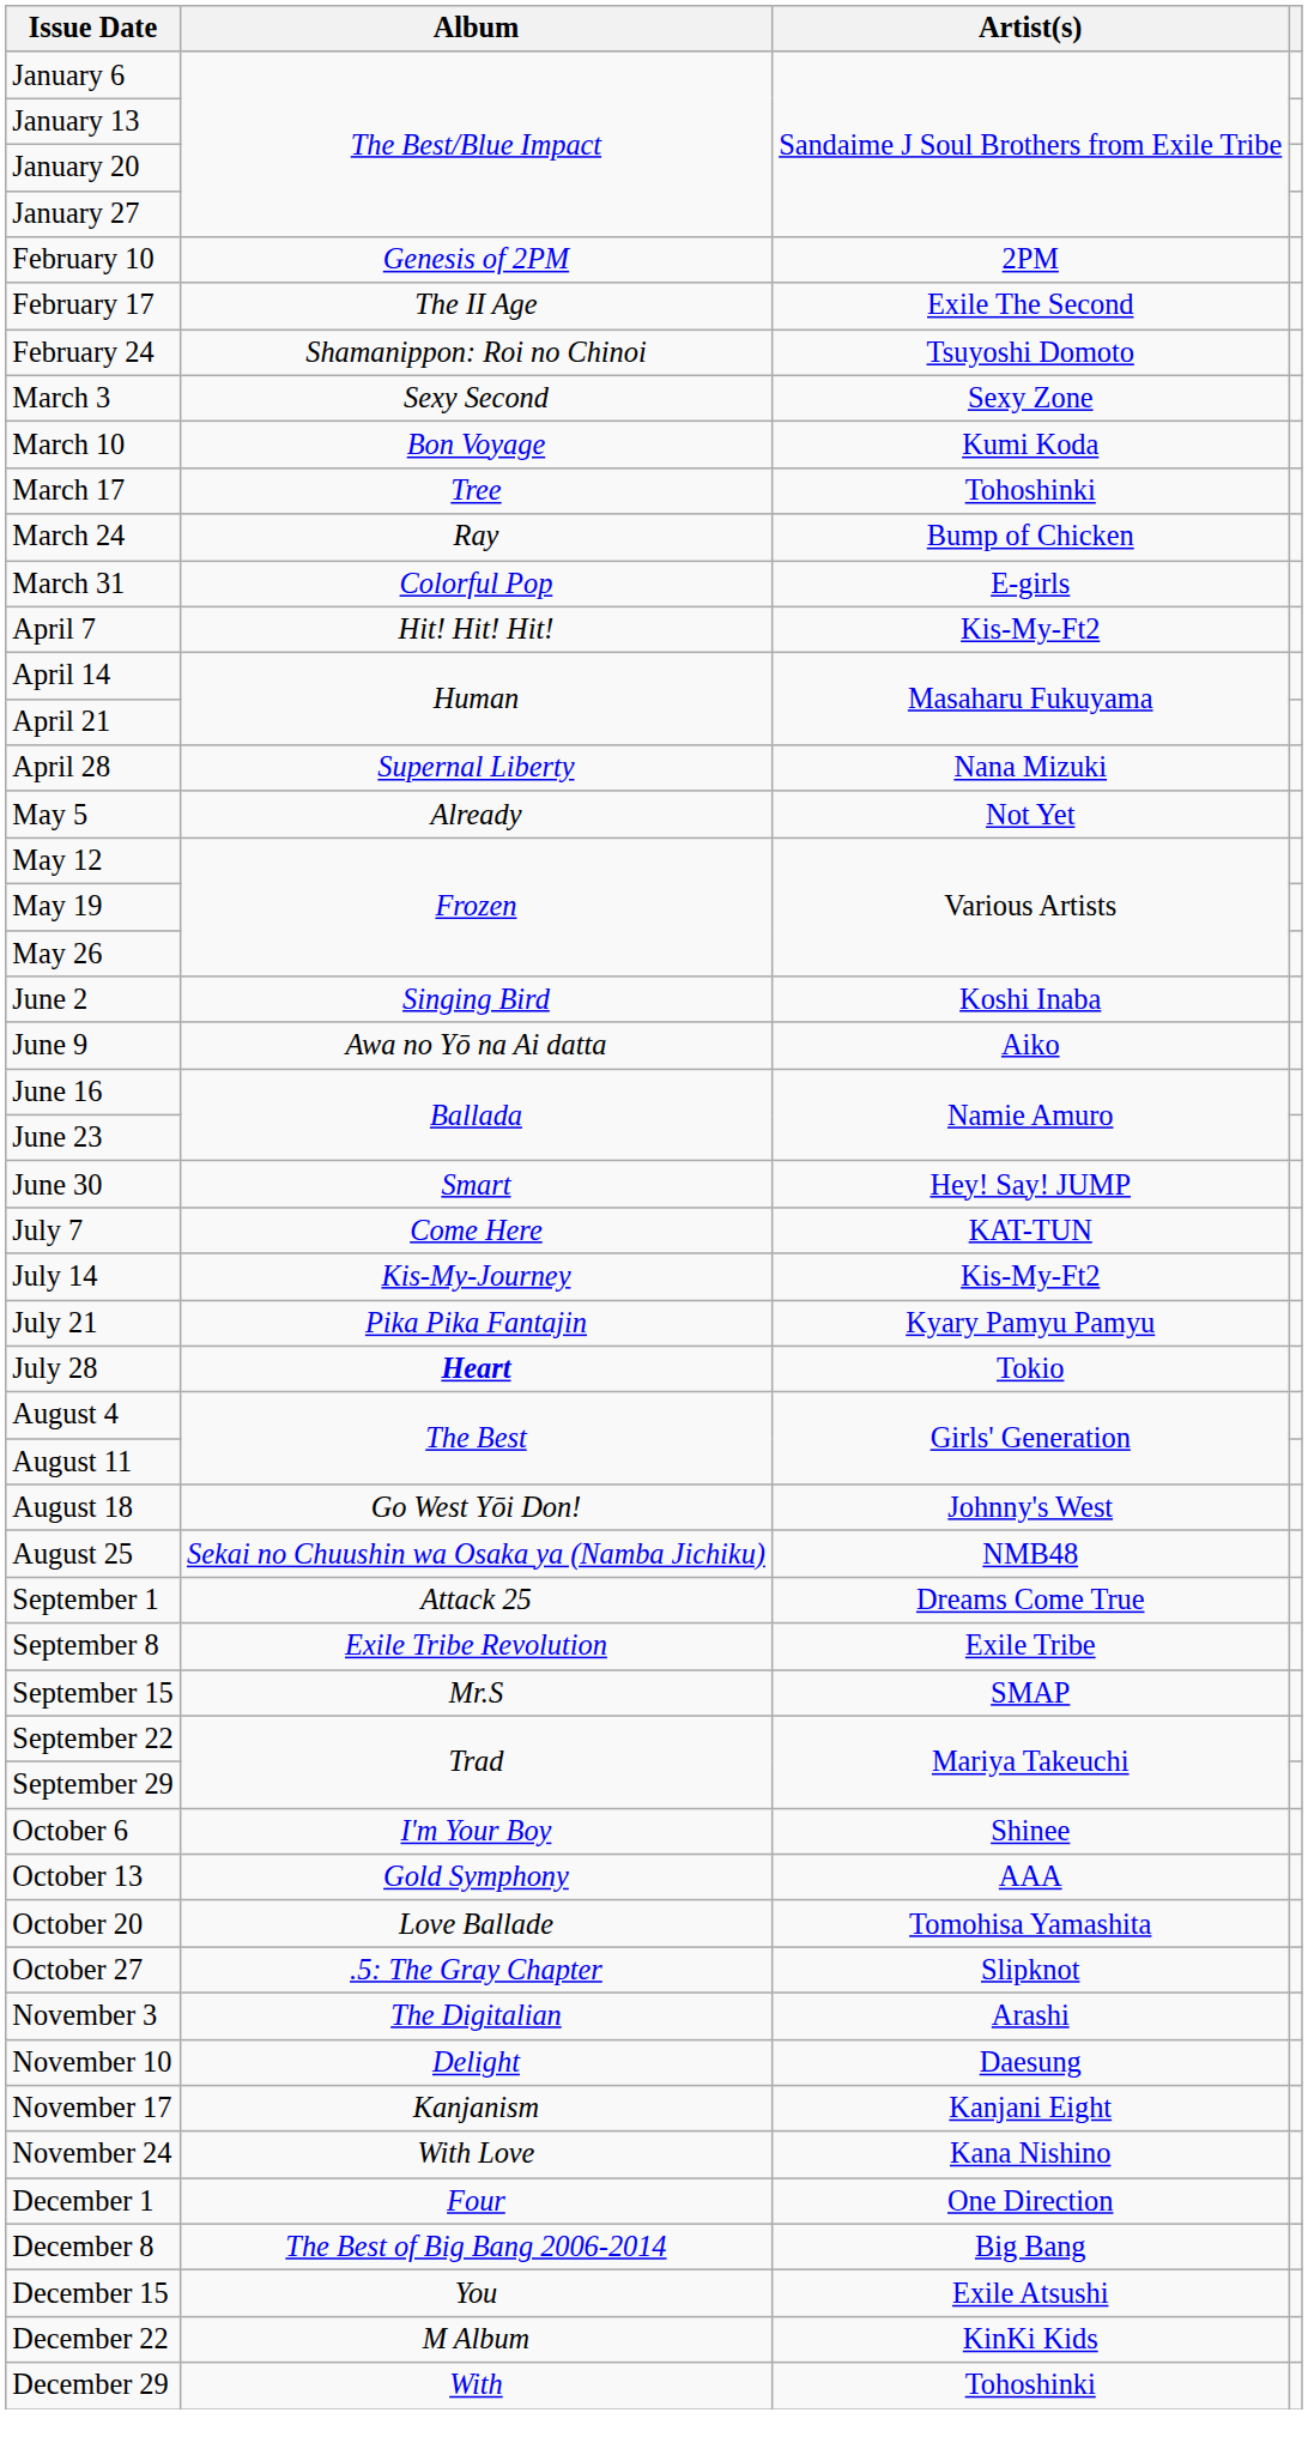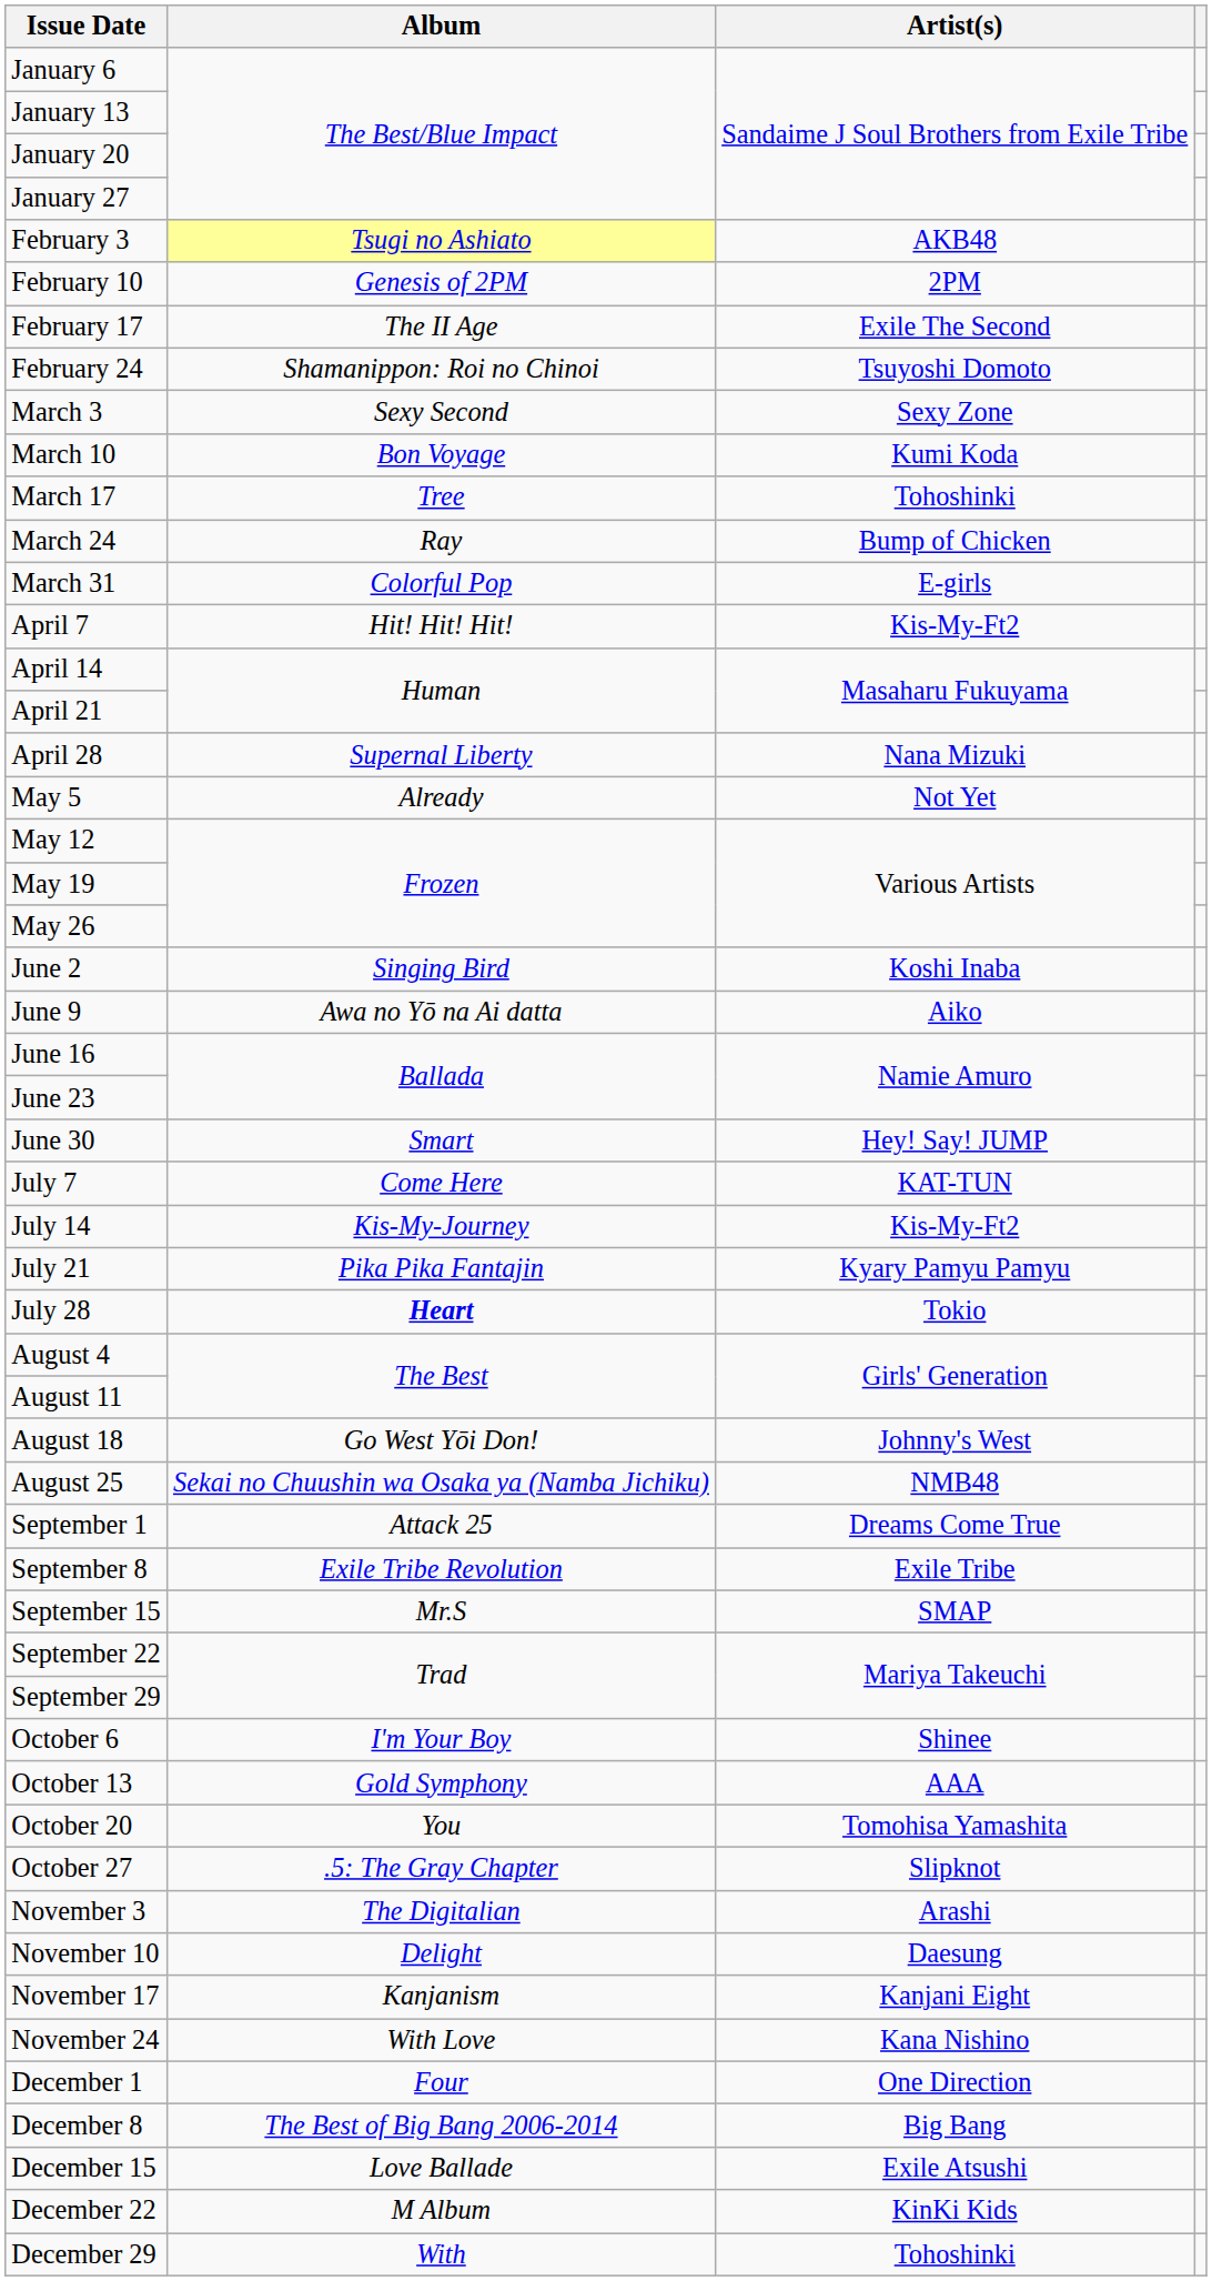+ row: February 3 | Tsugi no Ashiato | AKB48
October 20 | Album: Love Ballade -> You
December 15 | Album: You -> Love Ballade
